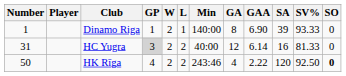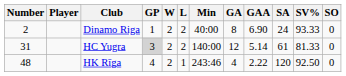Dinamo Riga | Number: 1 -> 2
Dinamo Riga | L: 1 -> 2
Dinamo Riga | Min: 140:00 -> 40:00
Dinamo Riga | SA: 39 -> 24
HC Yugra | Min: 40:00 -> 140:00
HC Yugra | GAA: 6.14 -> 5.14
HC Yugra | SA: 16 -> 61
HK Rīga | Number: 50 -> 48
HK Rīga | L: 2 -> 1
HK Rīga | SO: bold -> normal
